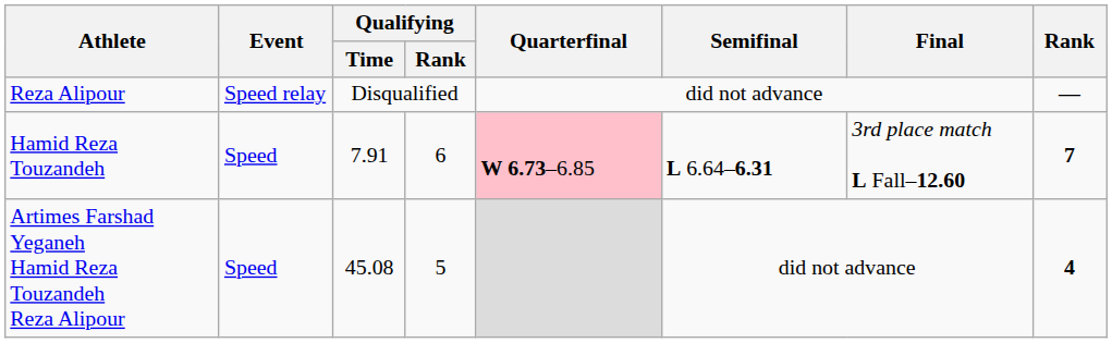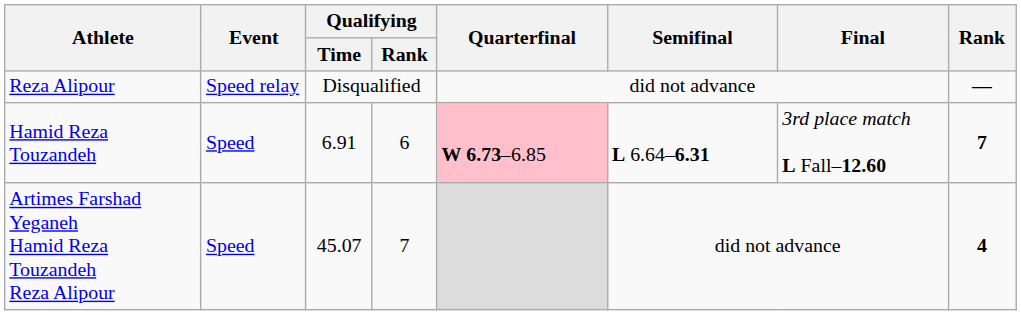Hamid Reza Touzandeh | Qualifying / Time: 7.91 -> 6.91
Artimes Farshad Yeganeh Hamid Reza Touzandeh Reza Alipour | Qualifying / Time: 45.08 -> 45.07
Artimes Farshad Yeganeh Hamid Reza Touzandeh Reza Alipour | Qualifying / Rank: 5 -> 7
